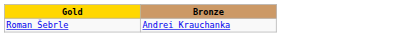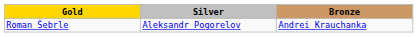+ column: Silver | Aleksandr Pogorelov
